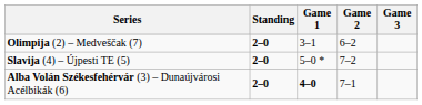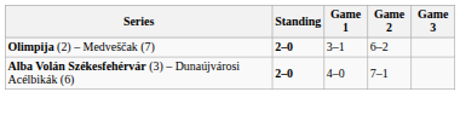- row: Slavija (4) – Újpesti TE (5) | 2–0 | 5–0 * | 7–2
Alba Volán Székesfehérvár (3) – Dunaújvárosi Acélbikák (6) | Game 1: bold -> normal
